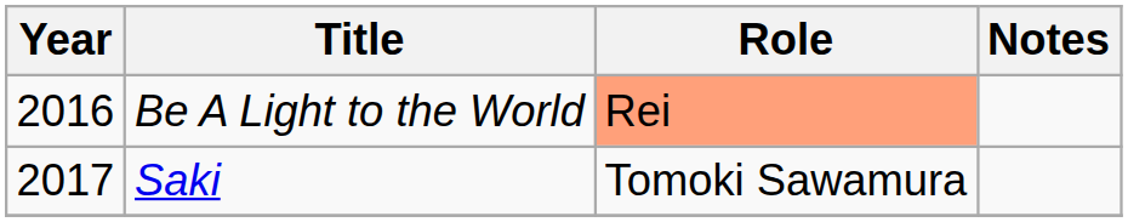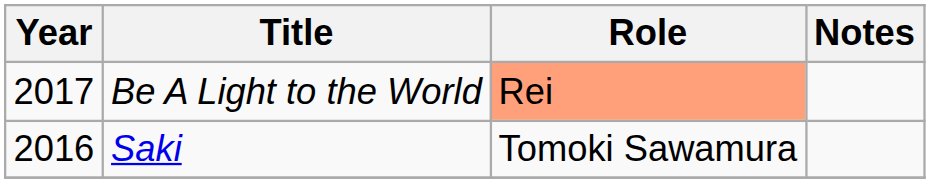Be A Light to the World | Year: 2016 -> 2017
Saki | Year: 2017 -> 2016
